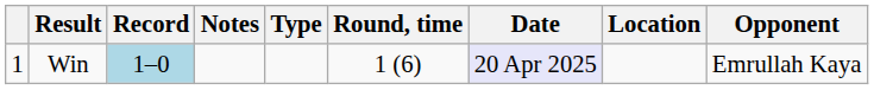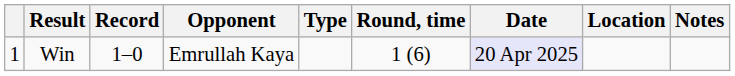columns swapped: Opponent <-> Notes
Win | Record: lightblue background -> no background
